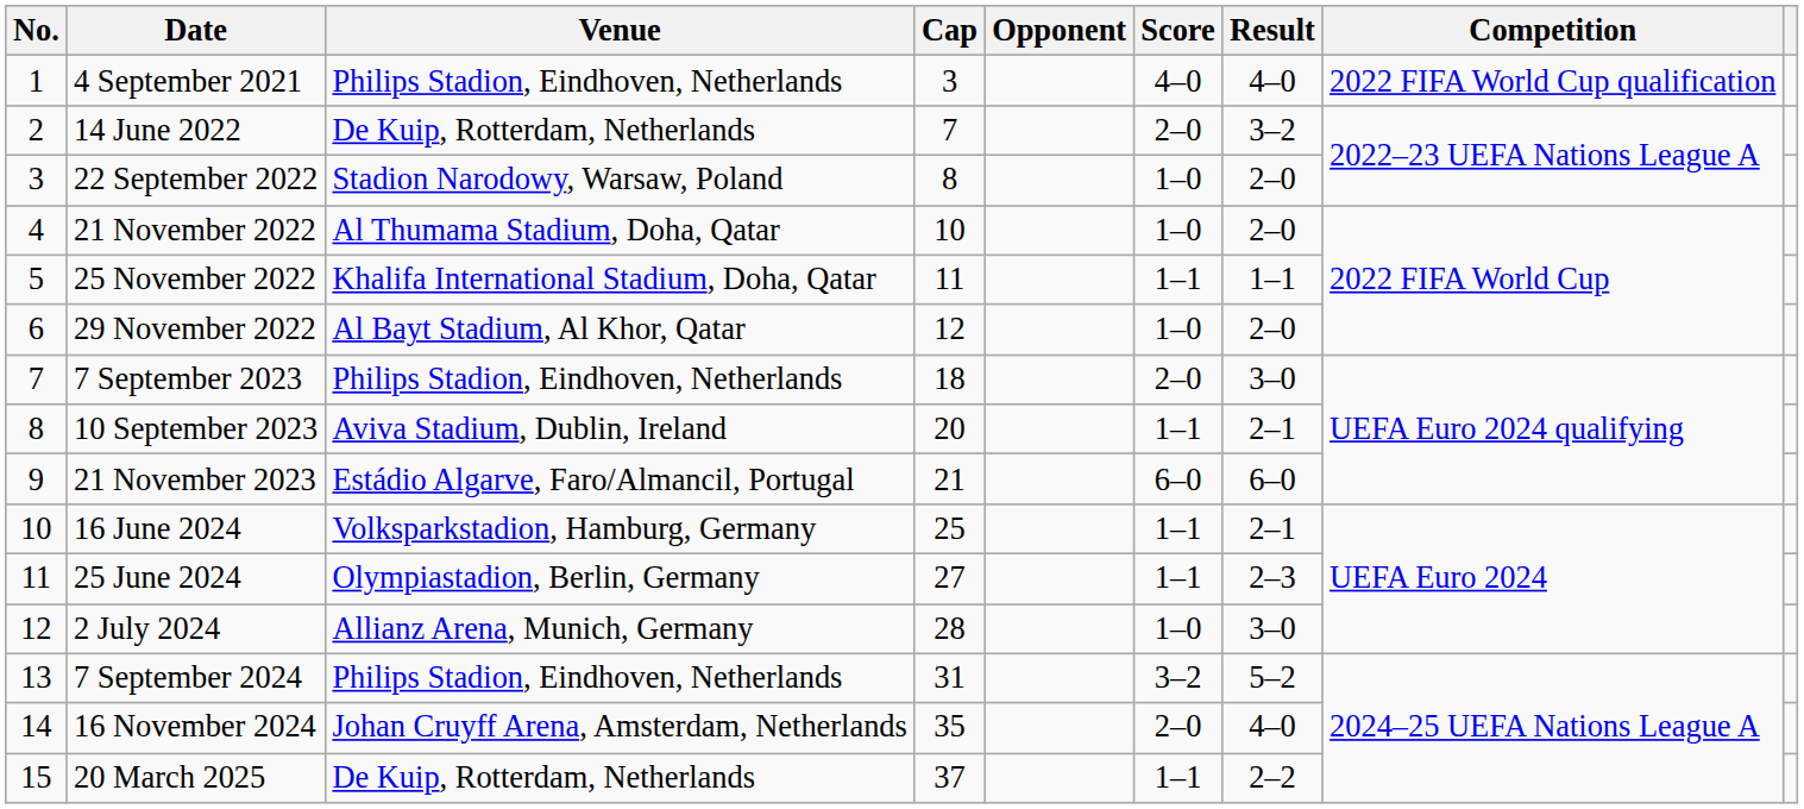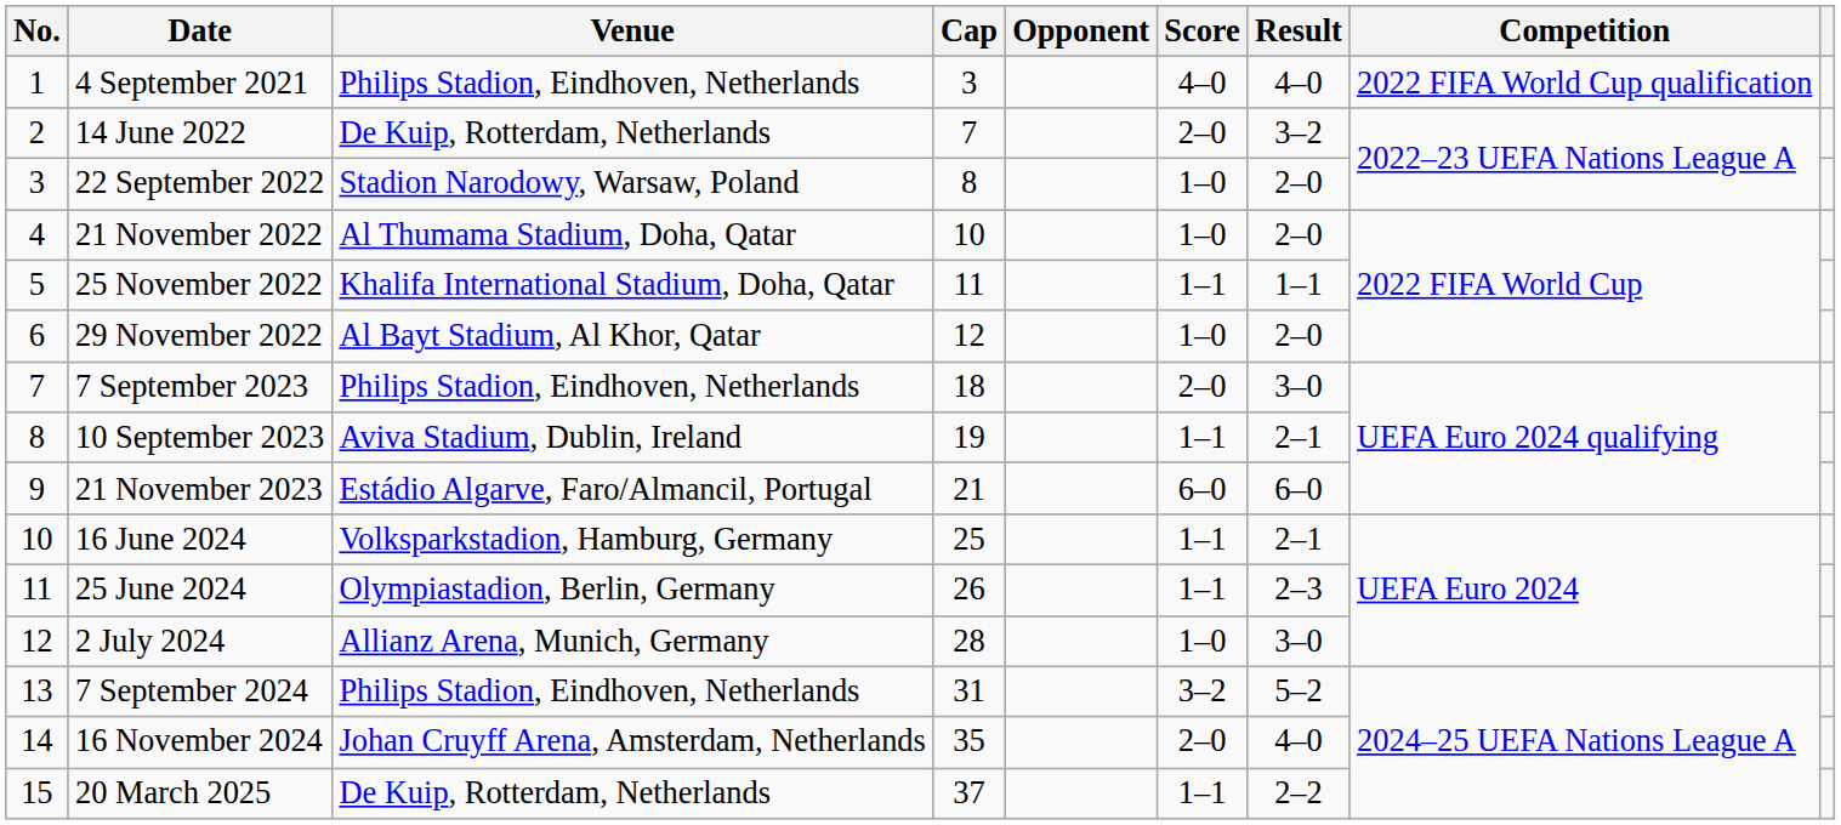10 September 2023 | Cap: 20 -> 19
25 June 2024 | Cap: 27 -> 26
